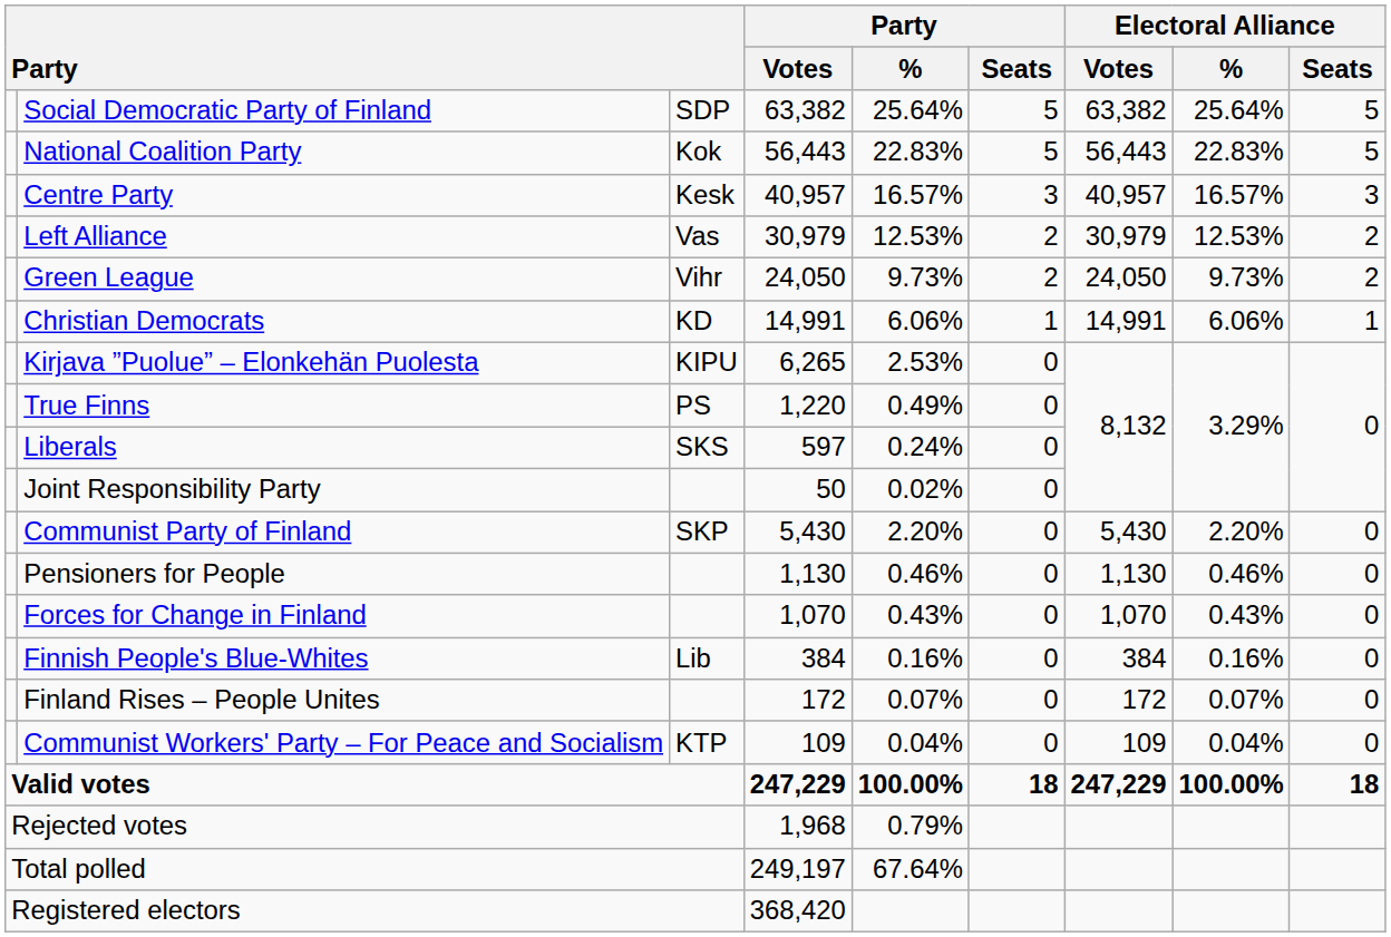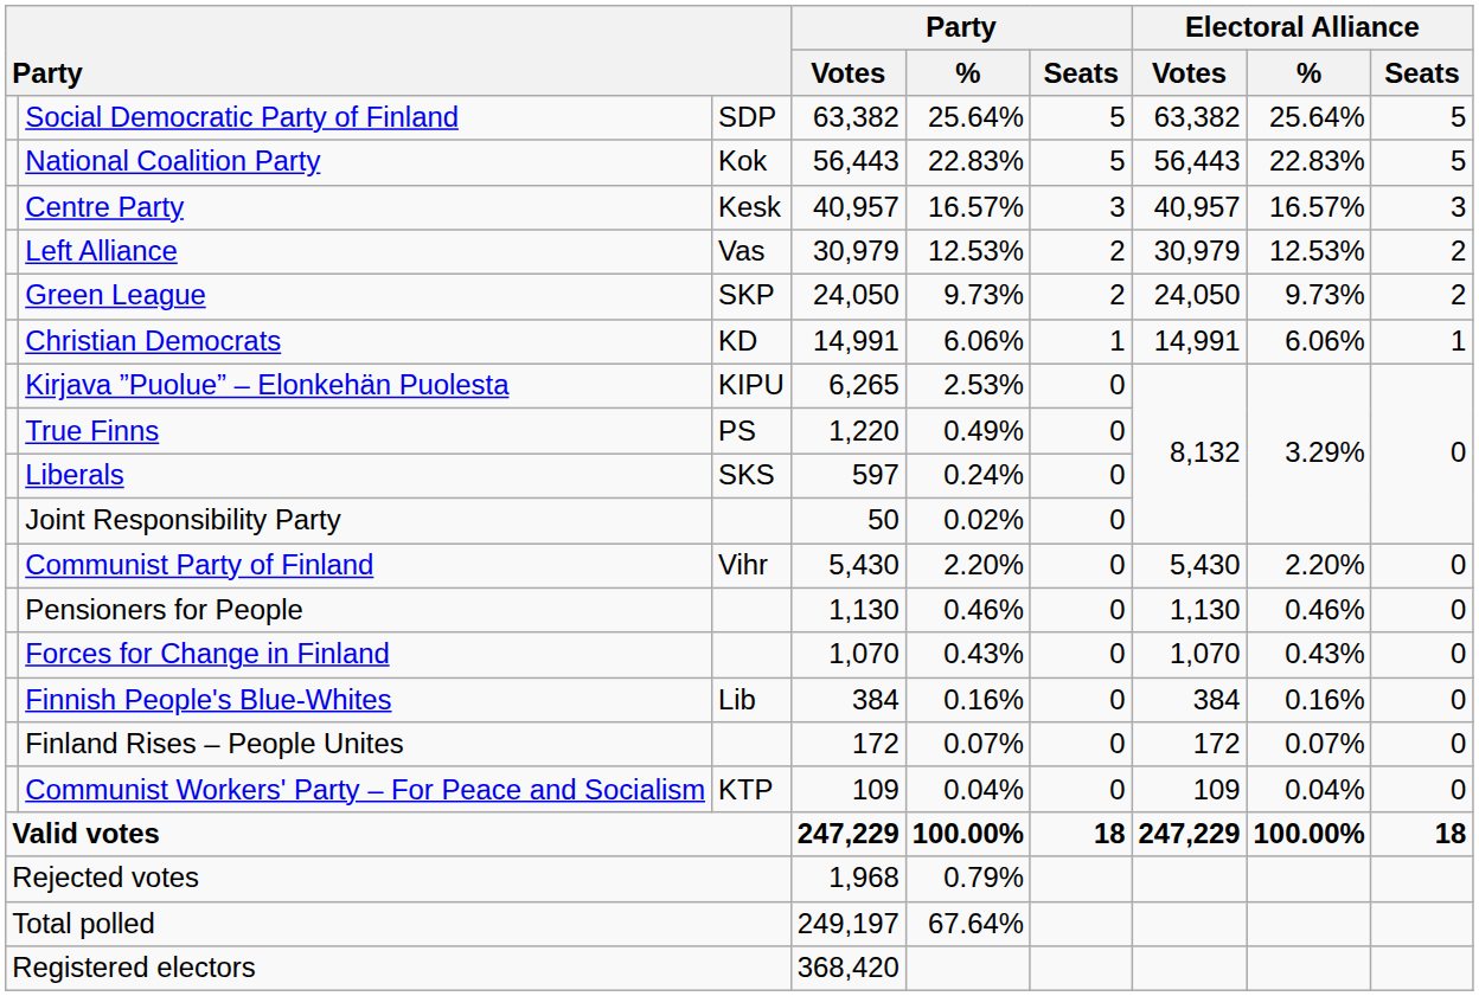Green League | column 3: Vihr -> SKP
Communist Party of Finland | column 3: SKP -> Vihr
